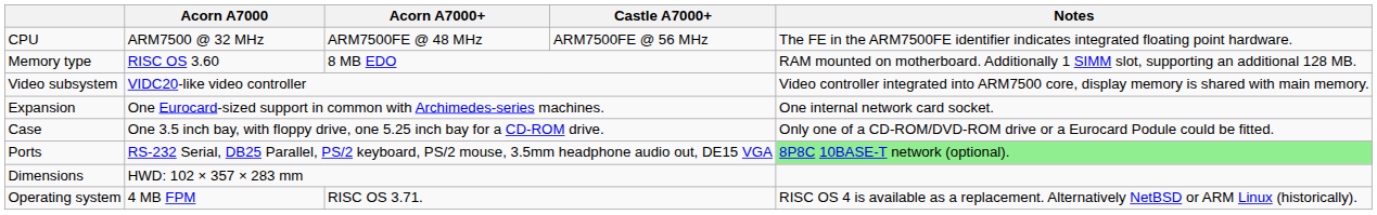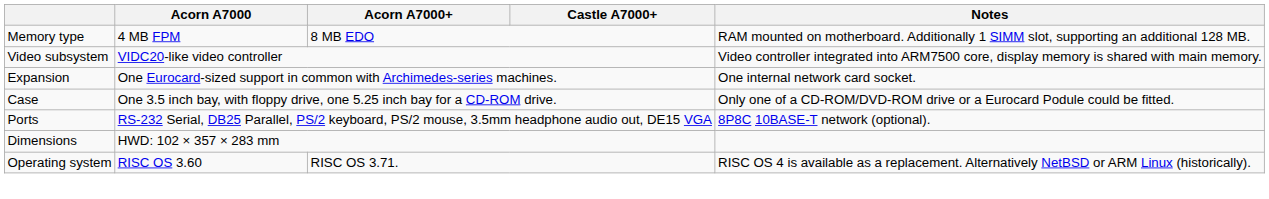- row: CPU | ARM7500 @ 32 MHz | ARM7500FE @ 48 MHz | ARM7500FE @ 56 MHz | The FE in the ARM7500FE identifier indicates integrated floating point hardware.
Memory type | Acorn A7000: RISC OS 3.60 -> 4 MB FPM
Ports | Notes: lightgreen background -> no background
Operating system | Acorn A7000: 4 MB FPM -> RISC OS 3.60
